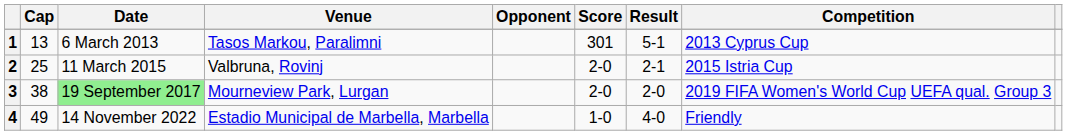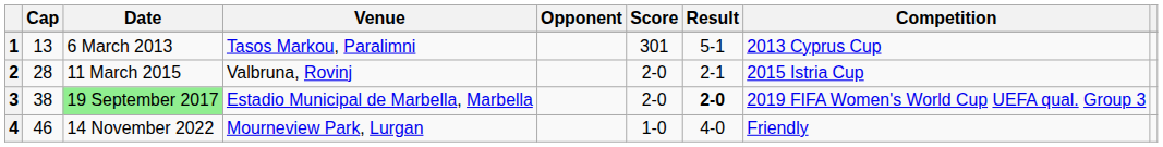2 | Cap: 25 -> 28
3 | Venue: Mourneview Park, Lurgan -> Estadio Municipal de Marbella, Marbella
3 | Result: normal -> bold
4 | Cap: 49 -> 46
4 | Venue: Estadio Municipal de Marbella, Marbella -> Mourneview Park, Lurgan
